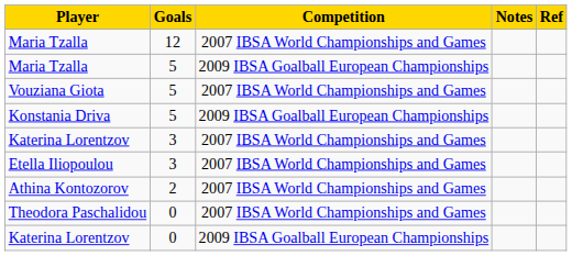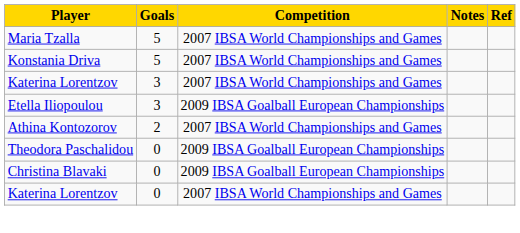- row: Maria Tzalla | 12 | 2007 IBSA World Championships and Games
Maria Tzalla / 5 | Competition: 2009 IBSA Goalball European Championships -> 2007 IBSA World Championships and Games
- row: Vouziana Giota | 5 | 2007 IBSA World Championships and Games
Konstania Driva | Competition: 2009 IBSA Goalball European Championships -> 2007 IBSA World Championships and Games
Etella Iliopoulou | Competition: 2007 IBSA World Championships and Games -> 2009 IBSA Goalball European Championships
Theodora Paschalidou | Competition: 2007 IBSA World Championships and Games -> 2009 IBSA Goalball European Championships
+ row: Christina Blavaki | 0 | 2009 IBSA Goalball European Championships
Katerina Lorentzov / 0 | Competition: 2009 IBSA Goalball European Championships -> 2007 IBSA World Championships and Games
